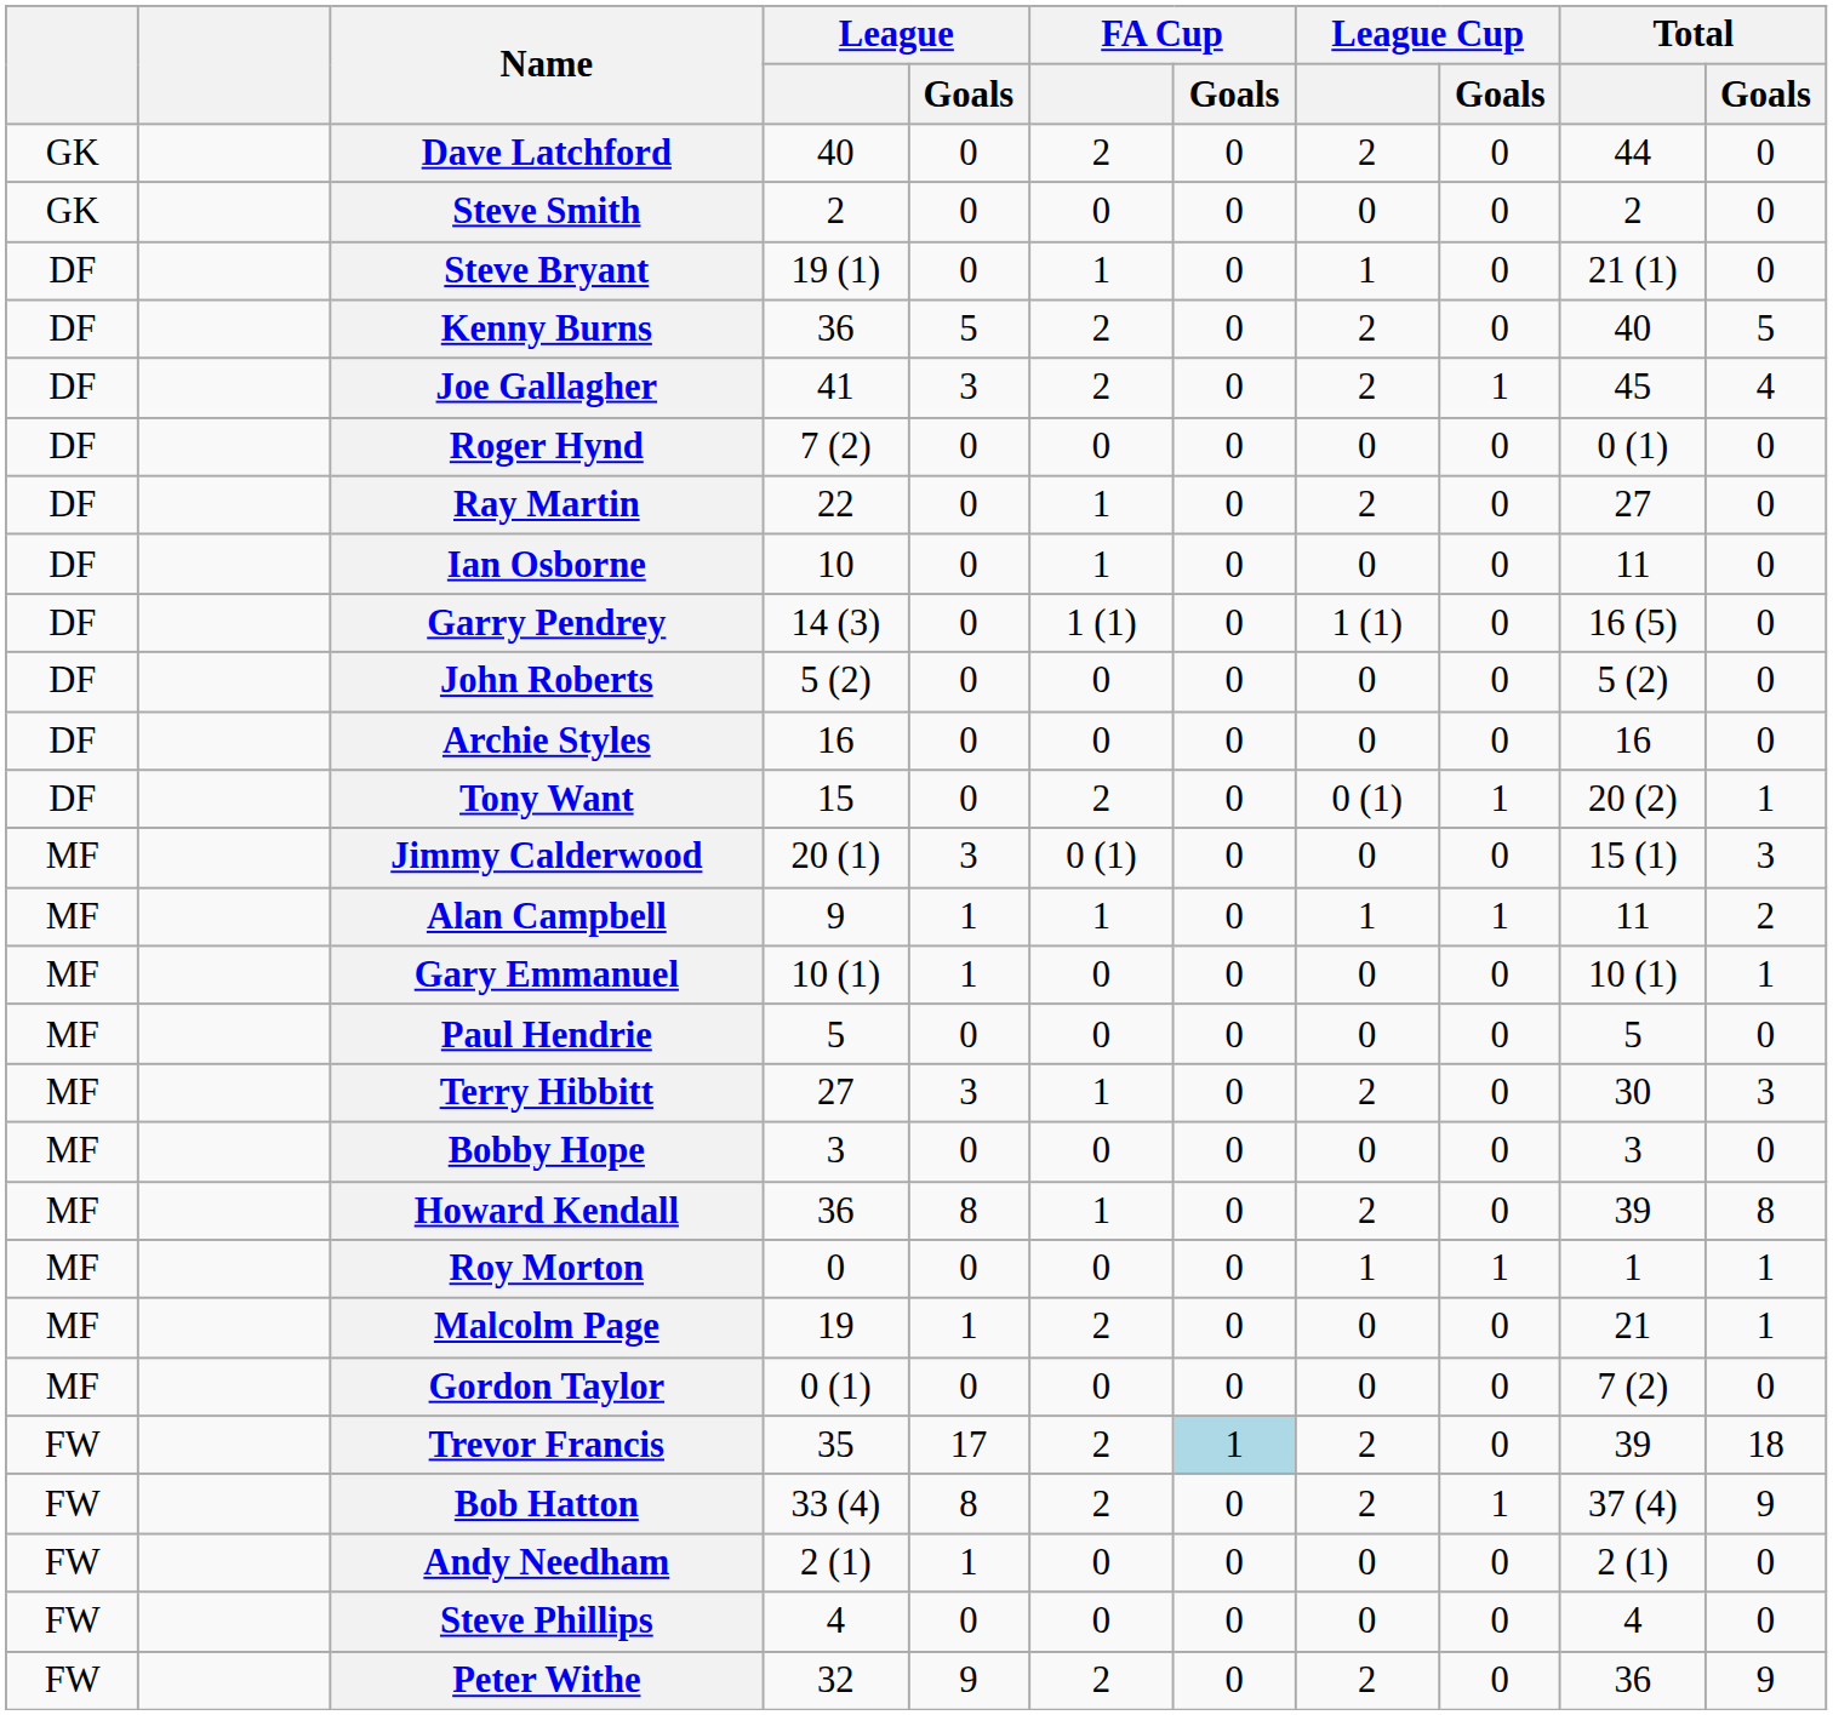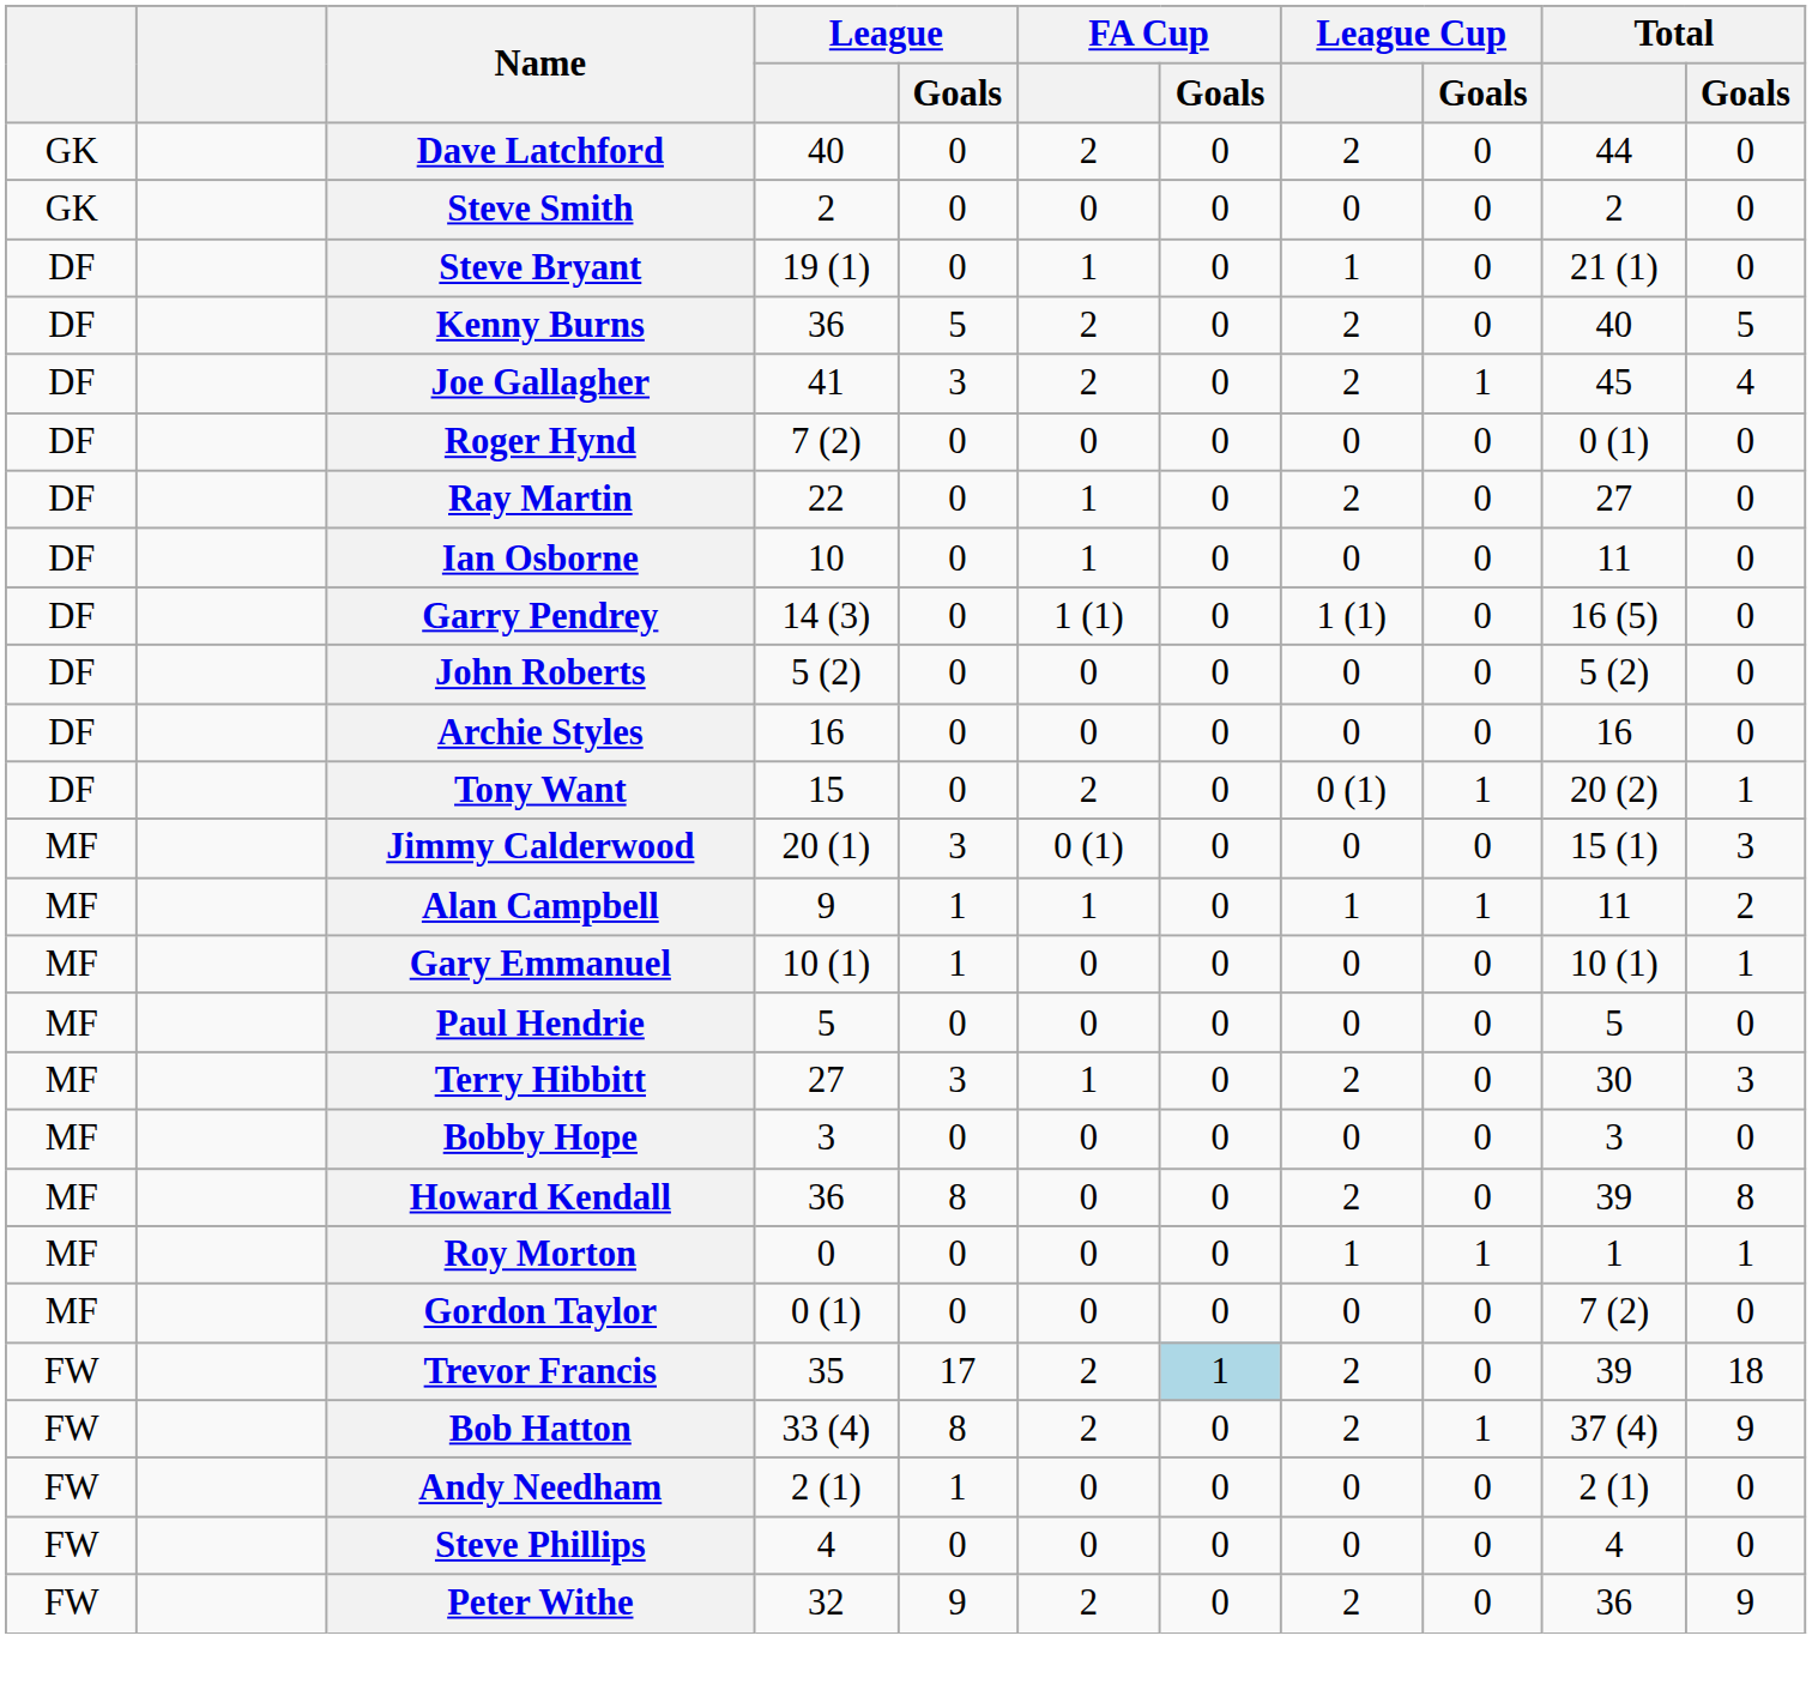Howard Kendall | FA Cup: 1 -> 0
- row: MF | Malcolm Page | 19 | 1 | 2 | 0 | 0 | 0 | 21 | 1
